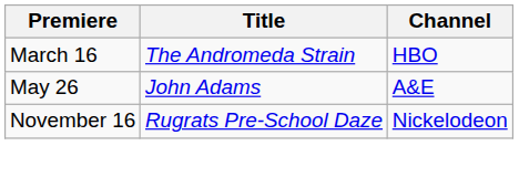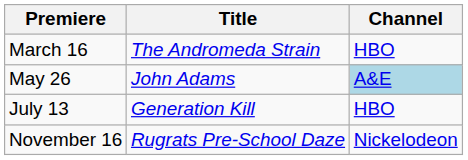May 26 | Channel: no background -> lightblue background
+ row: July 13 | Generation Kill | HBO
